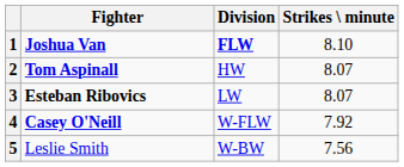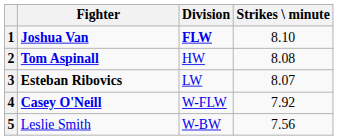2 | Strikes \ minute: 8.07 -> 8.08
